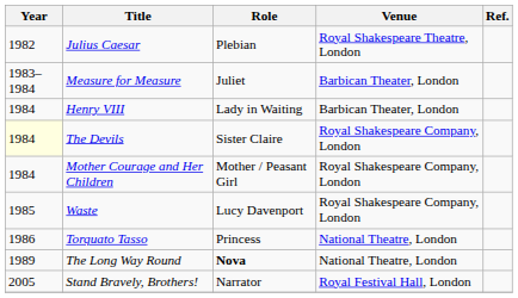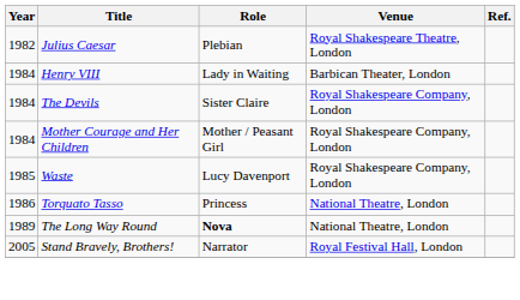- row: 1983–1984 | Measure for Measure | Juliet | Barbican Theater, London
The Devils | Year: lightyellow background -> no background
